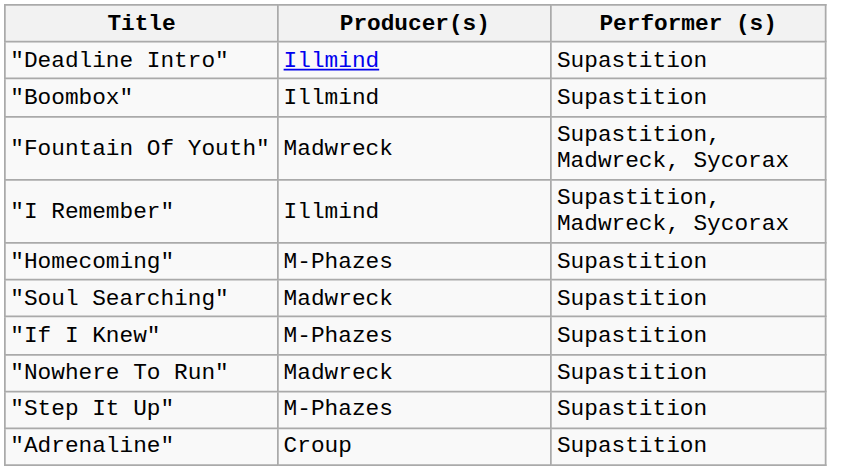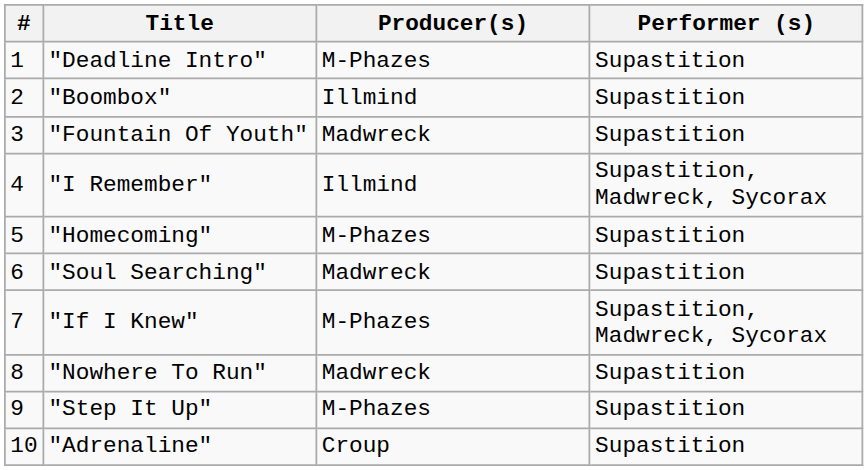+ column: # | 1 | 2 | 3 | 4 | 5 | 6 | 7 | 8 | 9 | 10
"Deadline Intro" | Producer(s): Illmind -> M-Phazes
"Fountain Of Youth" | Performer (s): Supastition, Madwreck, Sycorax -> Supastition
"If I Knew" | Performer (s): Supastition -> Supastition, Madwreck, Sycorax
